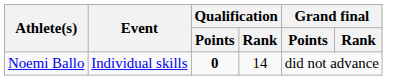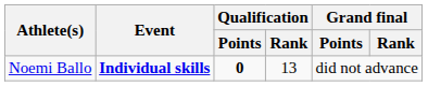Noemi Ballo | Event: normal -> bold
Noemi Ballo | Qualification / Rank: 14 -> 13
